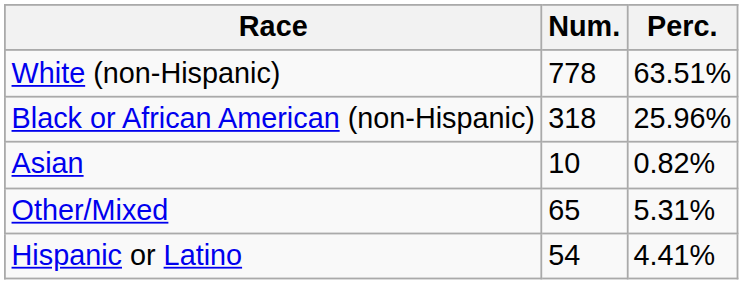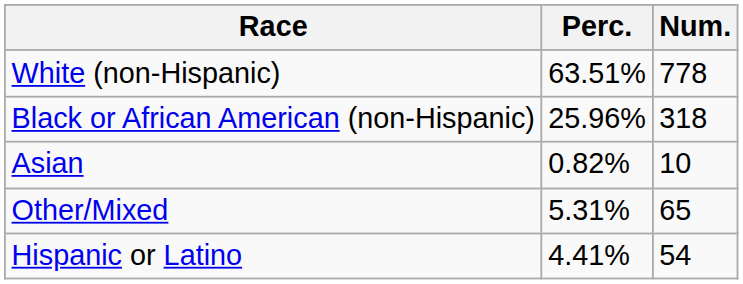columns swapped: Num. <-> Perc.
